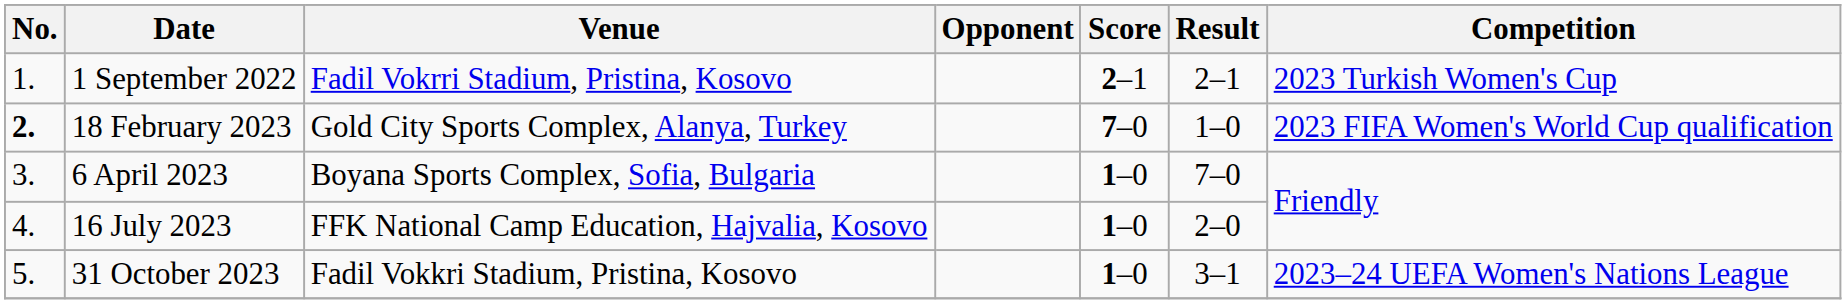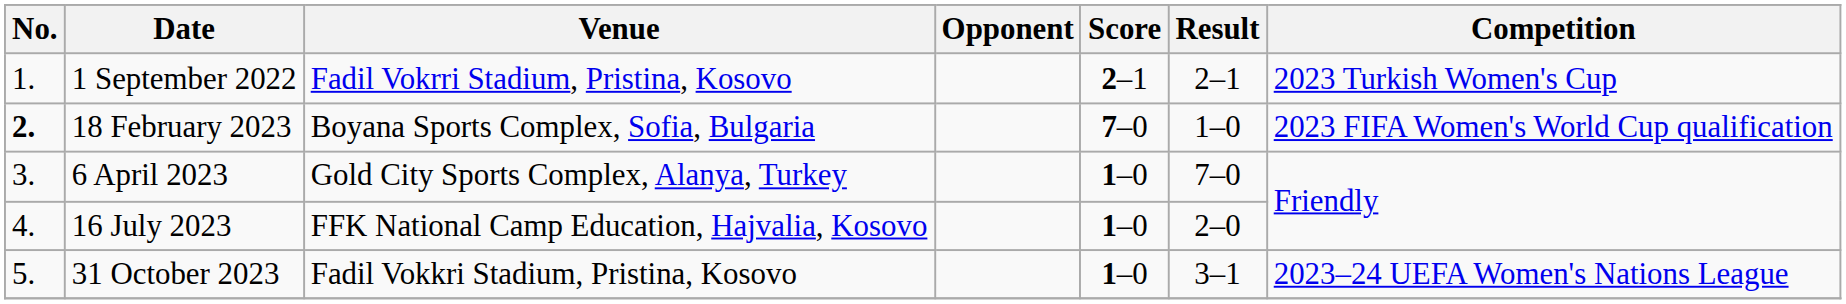18 February 2023 | Venue: Gold City Sports Complex, Alanya, Turkey -> Boyana Sports Complex, Sofia, Bulgaria
6 April 2023 | Venue: Boyana Sports Complex, Sofia, Bulgaria -> Gold City Sports Complex, Alanya, Turkey
